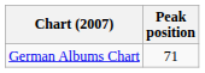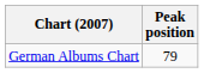German Albums Chart | Peak position: 71 -> 79
